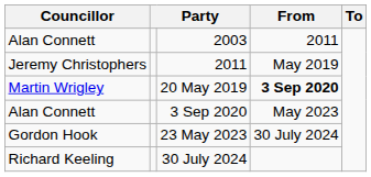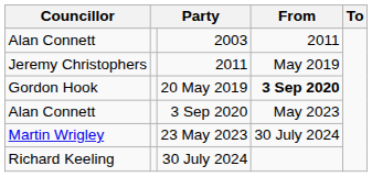20 May 2019 | Councillor: Martin Wrigley -> Gordon Hook
23 May 2023 | Councillor: Gordon Hook -> Martin Wrigley
